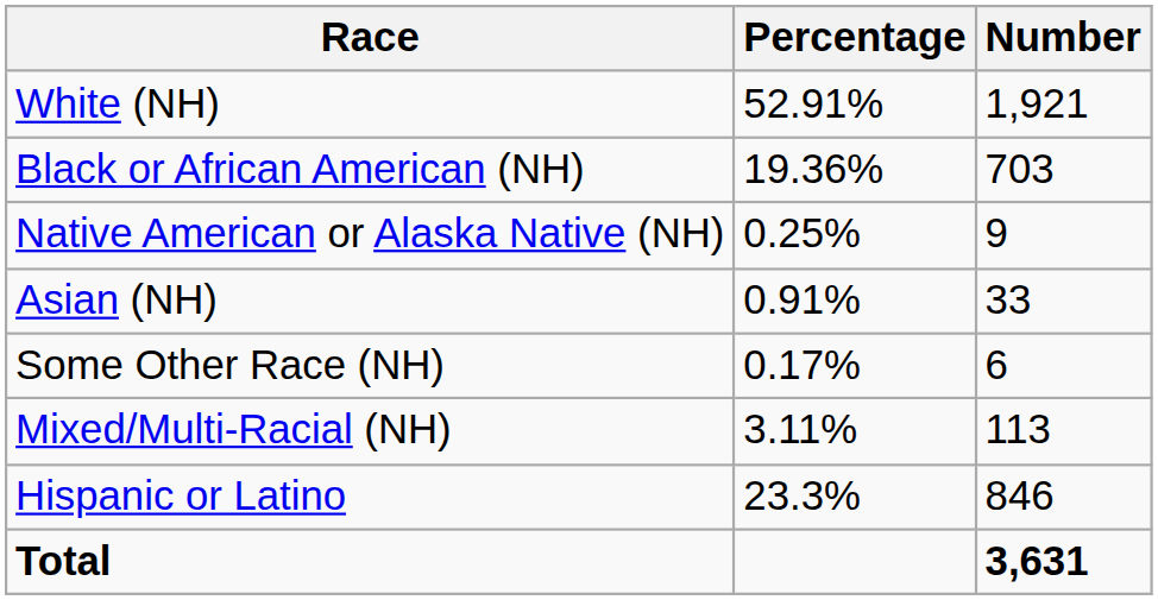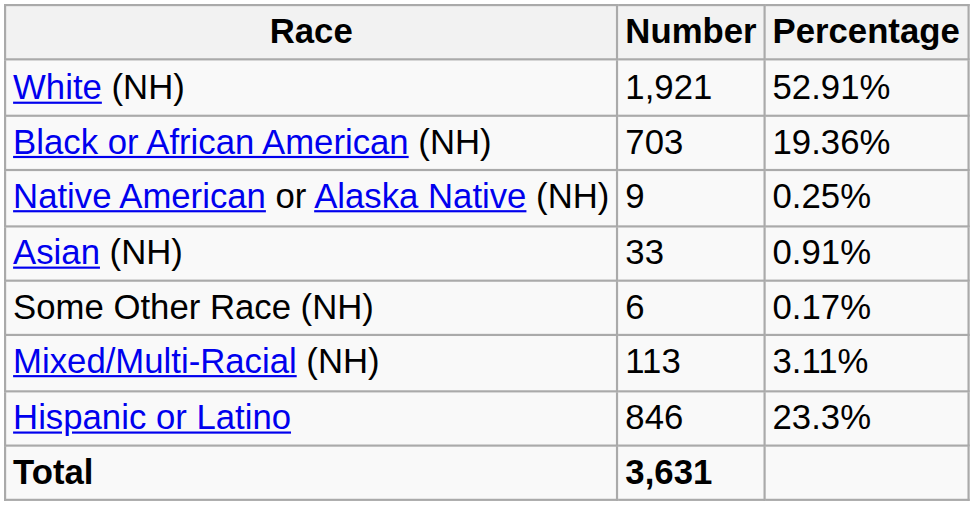columns swapped: Number <-> Percentage
